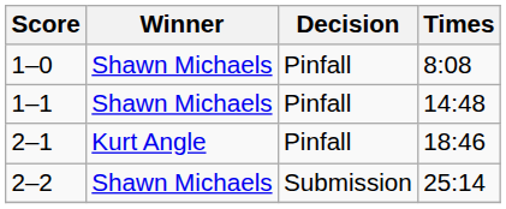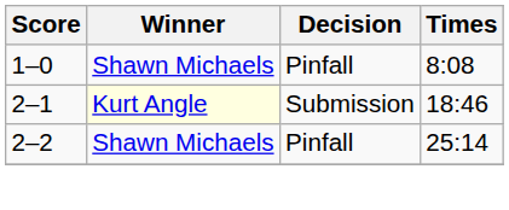- row: 1–1 | Shawn Michaels | Pinfall | 14:48
2–1 | Winner: no background -> lightyellow background
2–1 | Decision: Pinfall -> Submission
2–2 | Decision: Submission -> Pinfall
